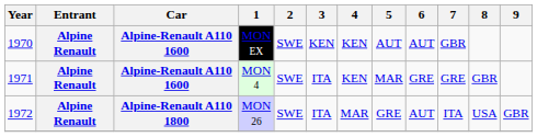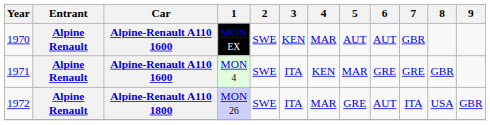MON EX | 4: KEN -> MAR
